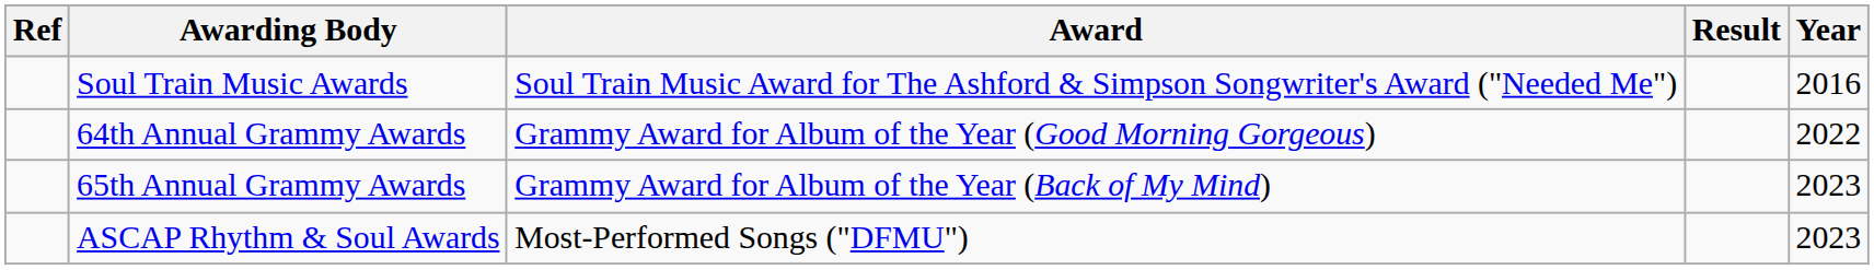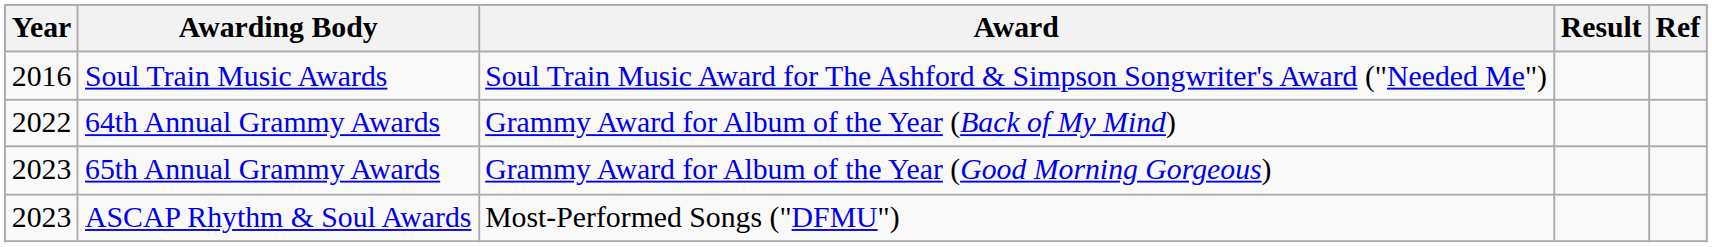columns swapped: Year <-> Ref
64th Annual Grammy Awards | Award: Grammy Award for Album of the Year (Good Morning Gorgeous) -> Grammy Award for Album of the Year (Back of My Mind)
65th Annual Grammy Awards | Award: Grammy Award for Album of the Year (Back of My Mind) -> Grammy Award for Album of the Year (Good Morning Gorgeous)
